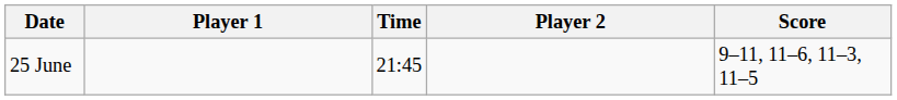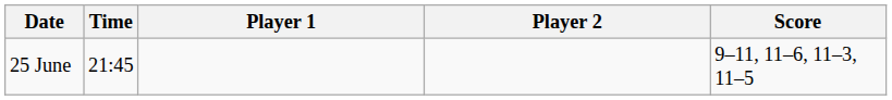columns swapped: Time <-> Player 1
